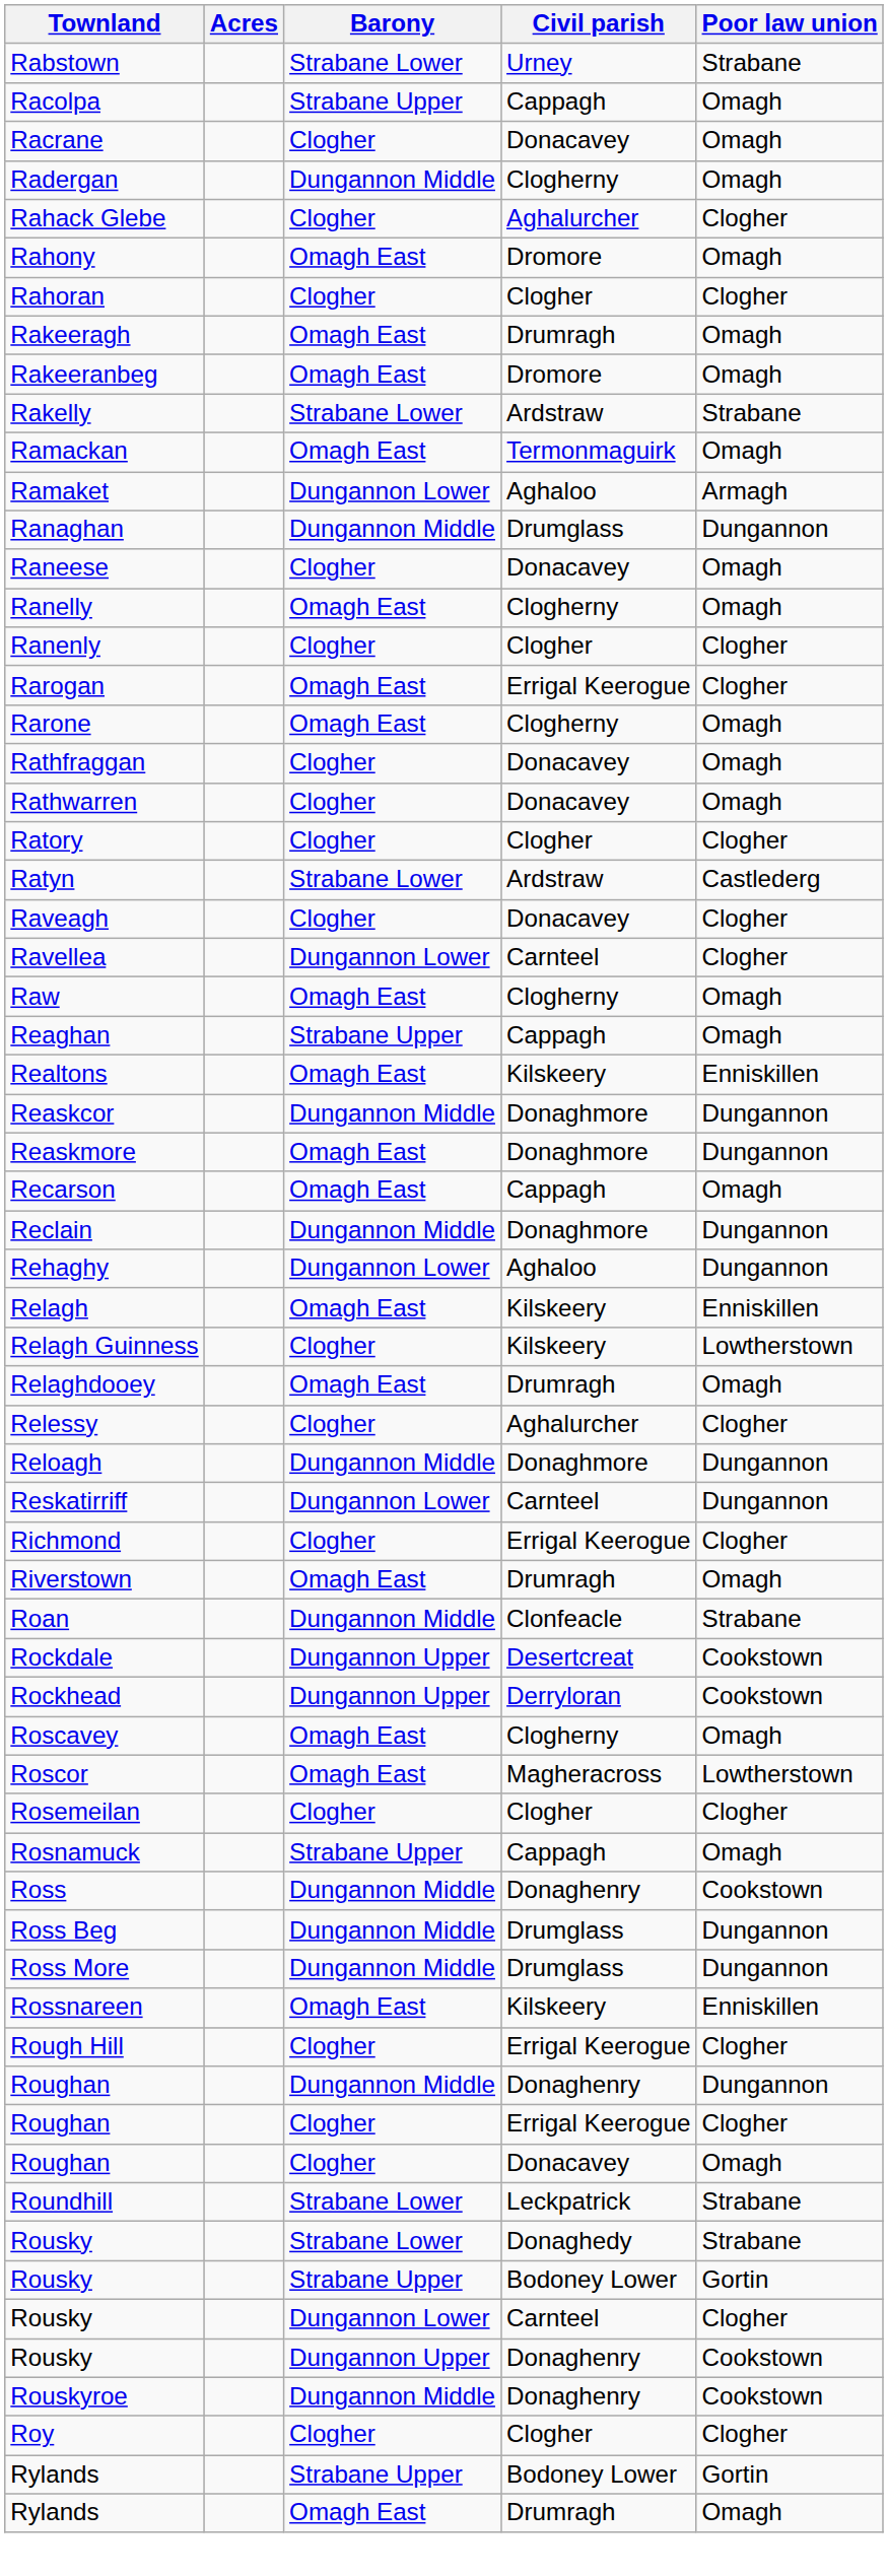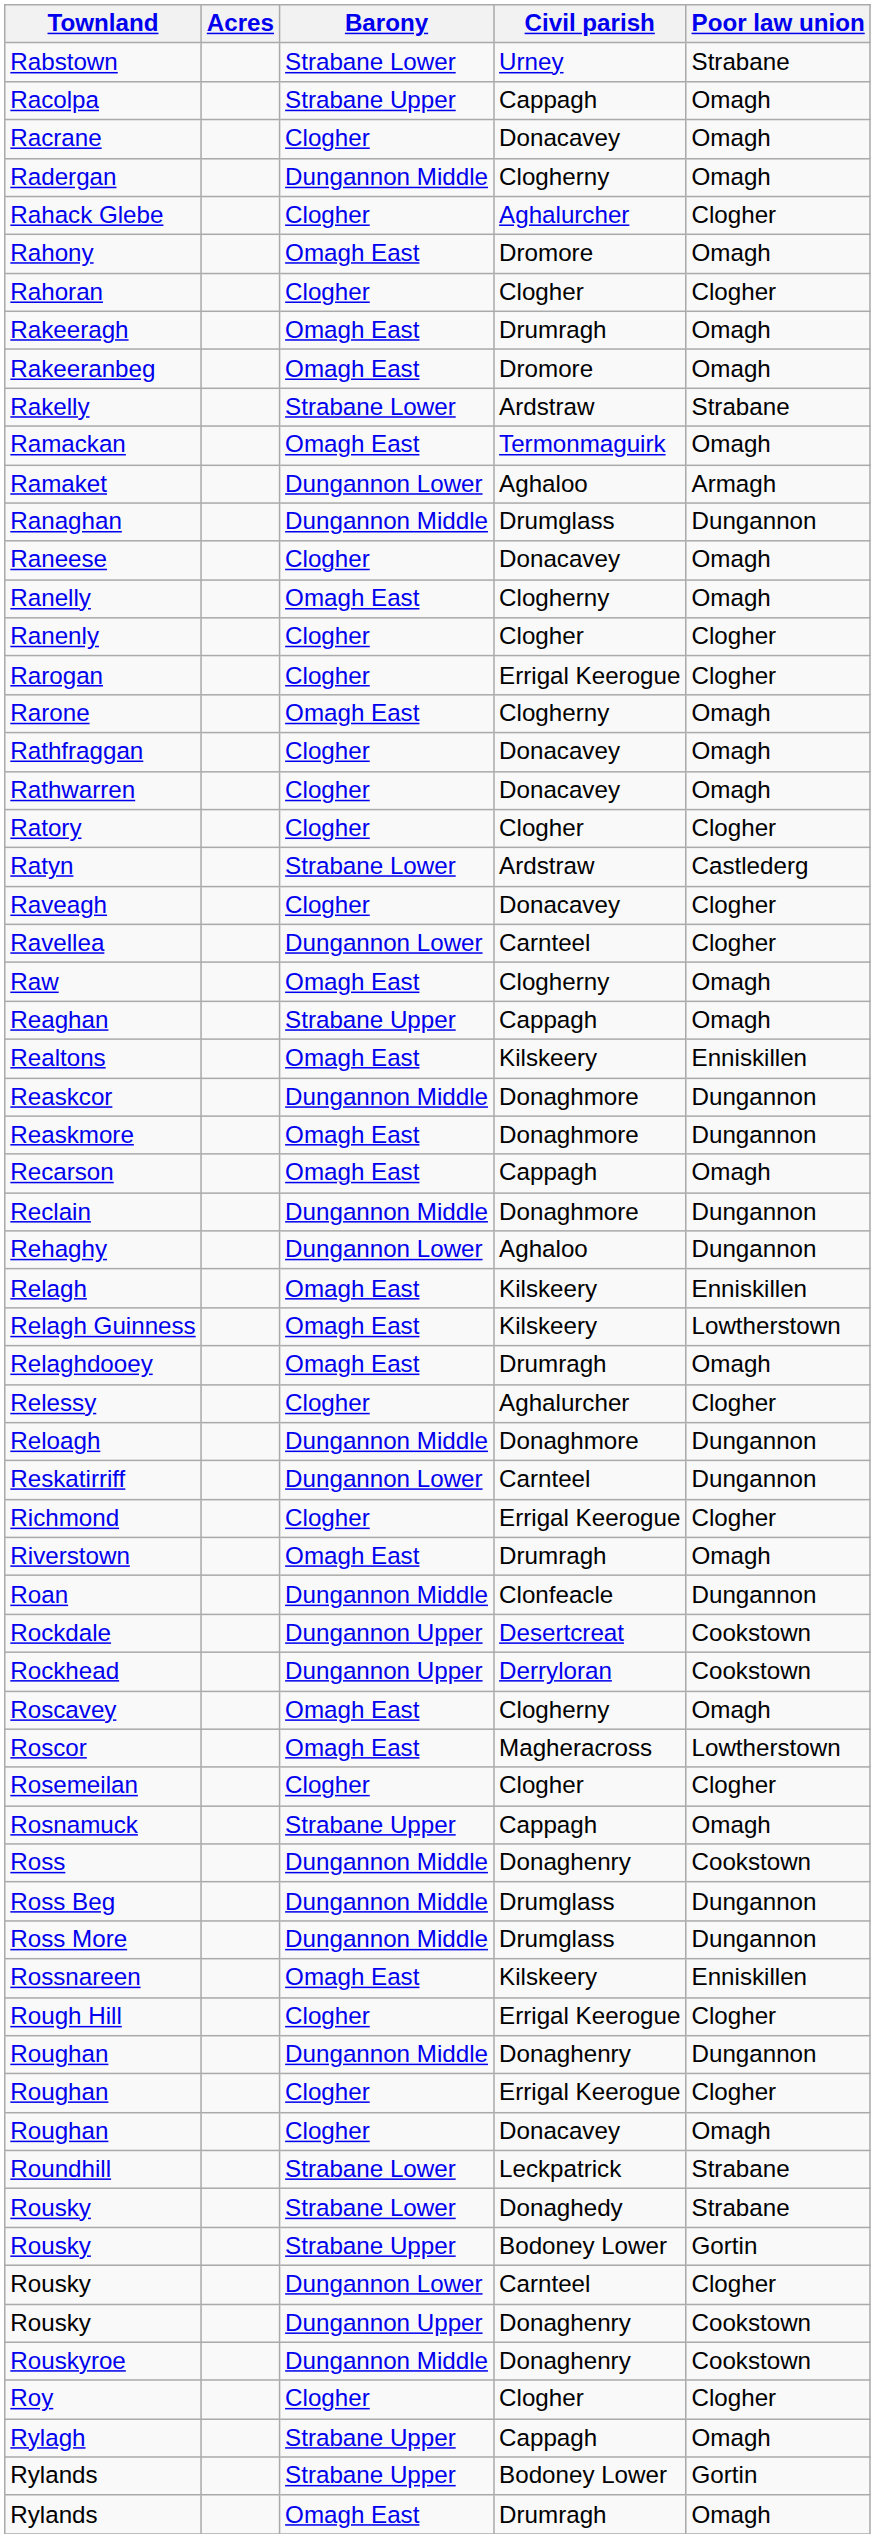Rarogan | Barony: Omagh East -> Clogher
Relagh Guinness | Barony: Clogher -> Omagh East
Roan | Poor law union: Strabane -> Dungannon
+ row: Rylagh | Strabane Upper | Cappagh | Omagh
